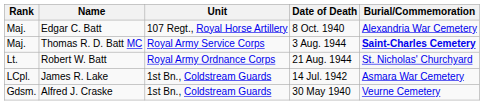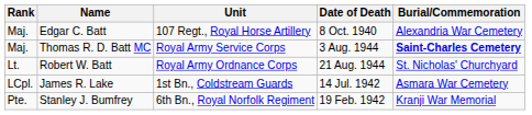- row: Gdsm. | Alfred J. Craske | 1st Bn., Coldstream Guards | 30 May 1940 | Veurne Cemetery
+ row: Pte. | Stanley J. Bumfrey | 6th Bn., Royal Norfolk Regiment | 19 Feb. 1942 | Kranji War Memorial
